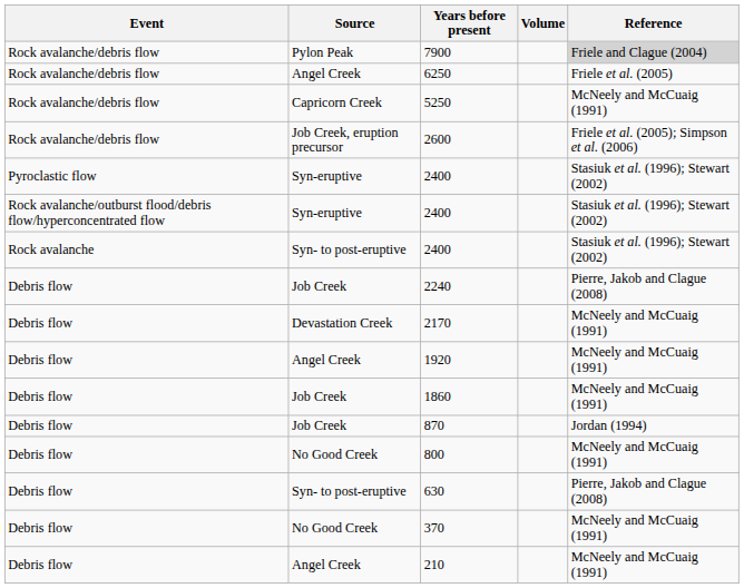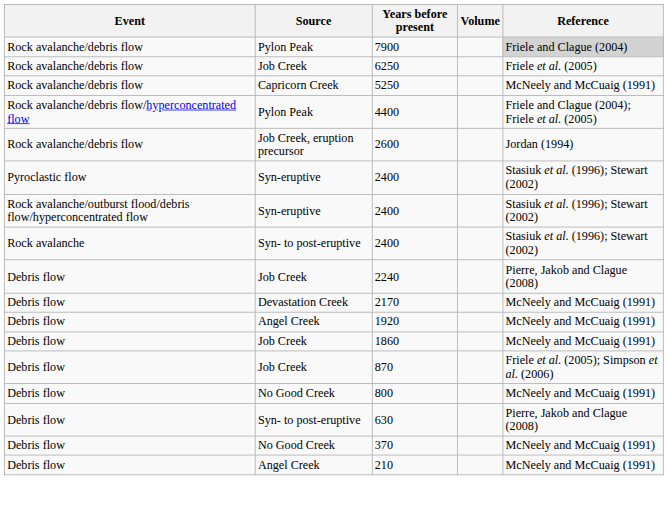6250 | Source: Angel Creek -> Job Creek
+ row: Rock avalanche/debris flow/hyperconcentrated flow | Pylon Peak | 4400 | Friele and Clague (2004); Friele et al. (2005)
2600 | Reference: Friele et al. (2005); Simpson et al. (2006) -> Jordan (1994)
870 | Reference: Jordan (1994) -> Friele et al. (2005); Simpson et al. (2006)
